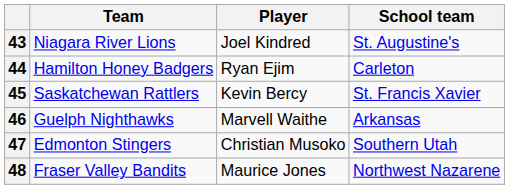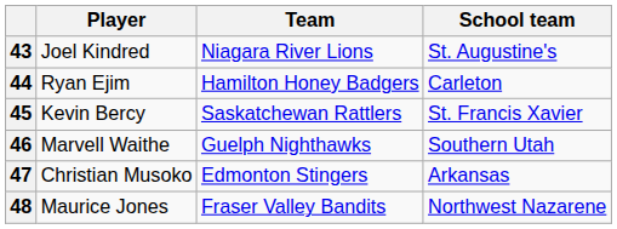columns swapped: Team <-> Player
46 | School team: Arkansas -> Southern Utah
47 | School team: Southern Utah -> Arkansas
